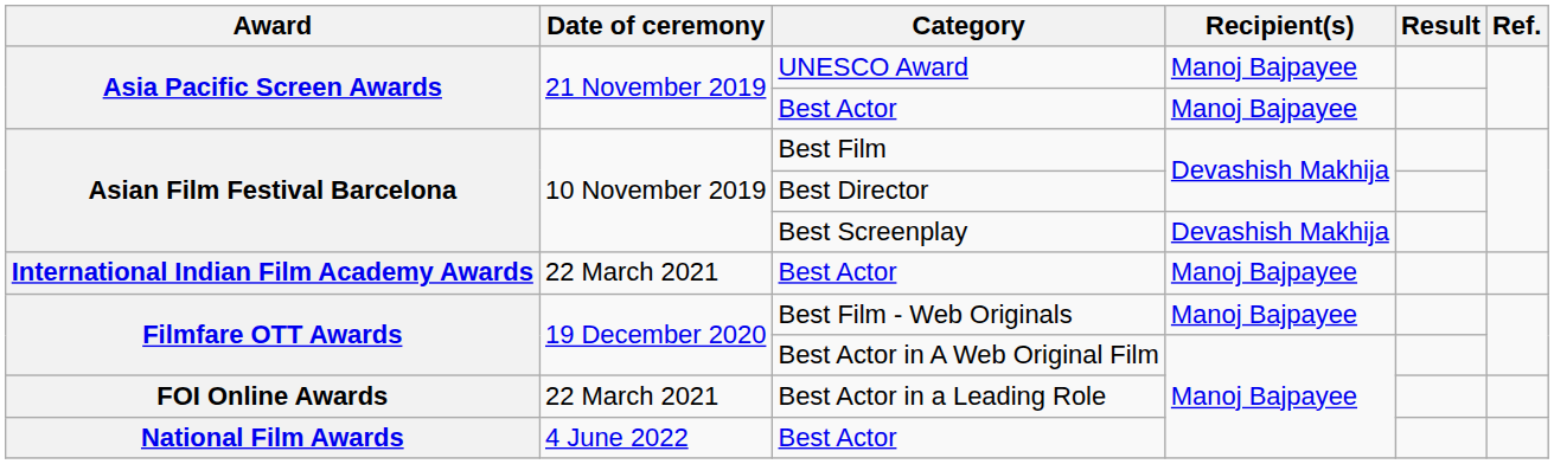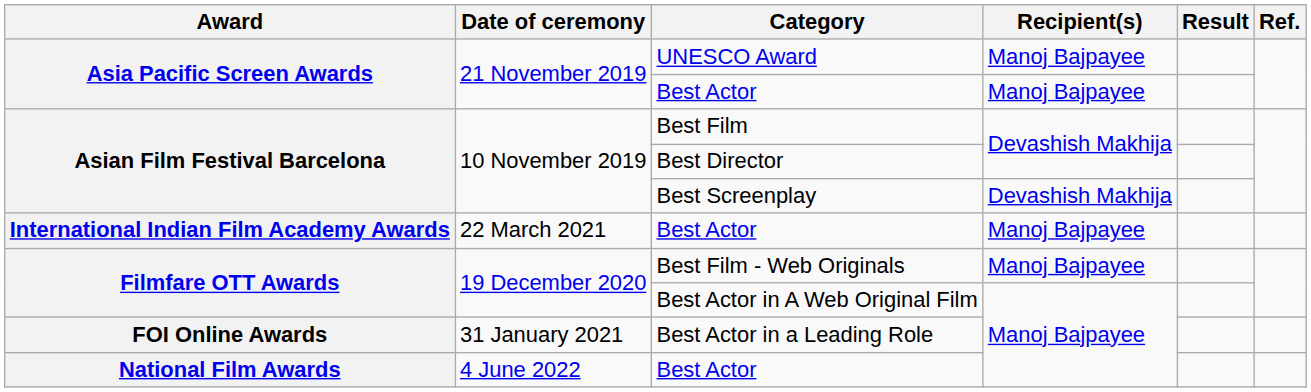Best Actor in a Leading Role | Date of ceremony: 22 March 2021 -> 31 January 2021
